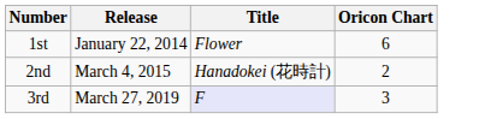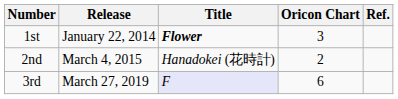+ column: Ref.
1st | Title: normal -> bold
1st | Oricon Chart: 6 -> 3
3rd | Oricon Chart: 3 -> 6
